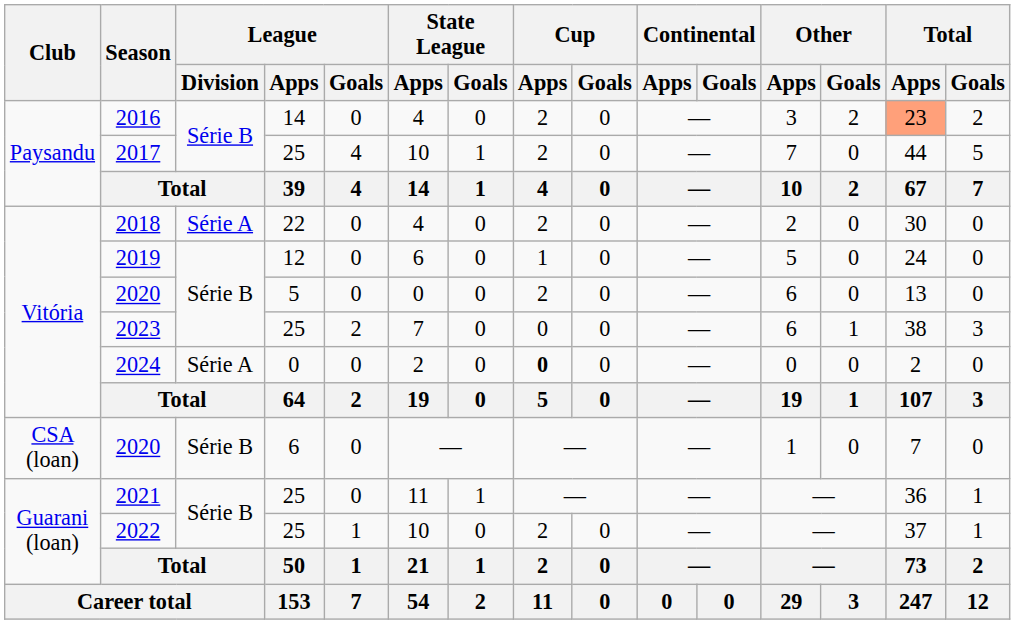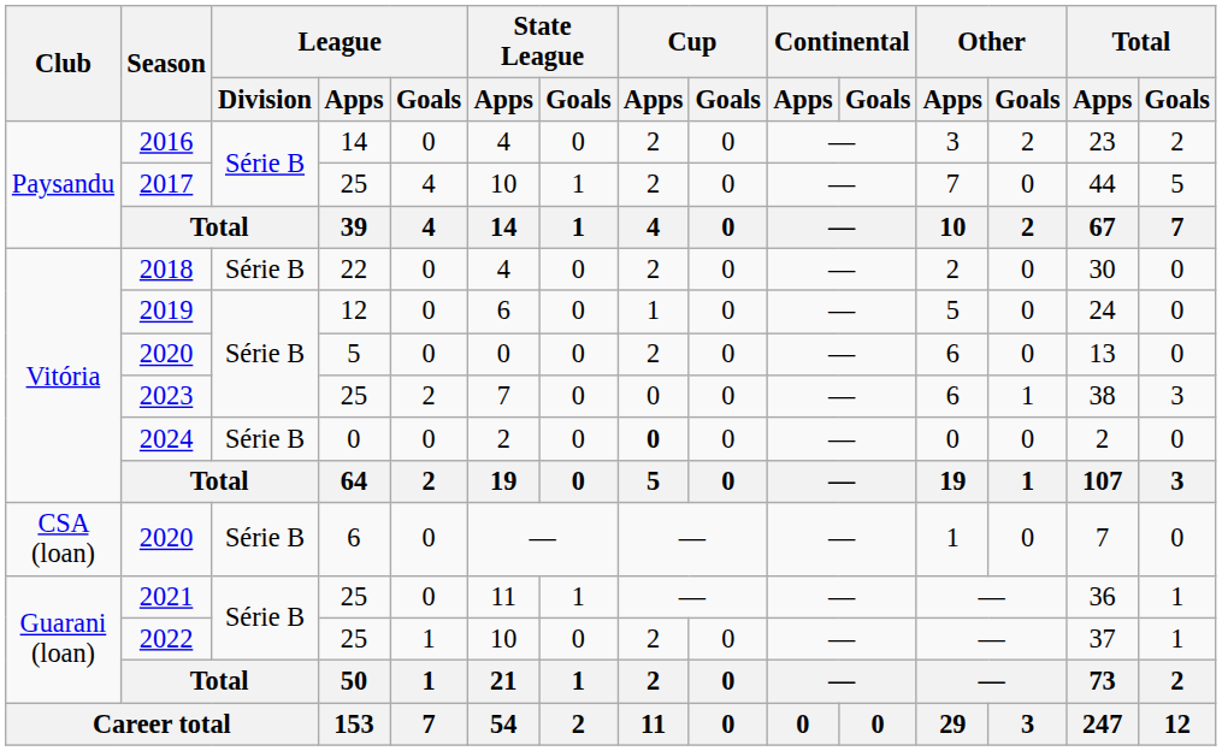2016 | Total / Apps: lightsalmon background -> no background
2018 | League / Division: Série A -> Série B
2024 | League / Division: Série A -> Série B
